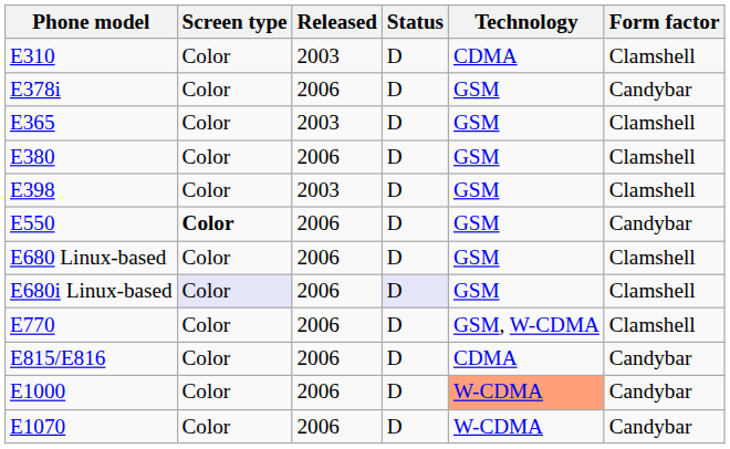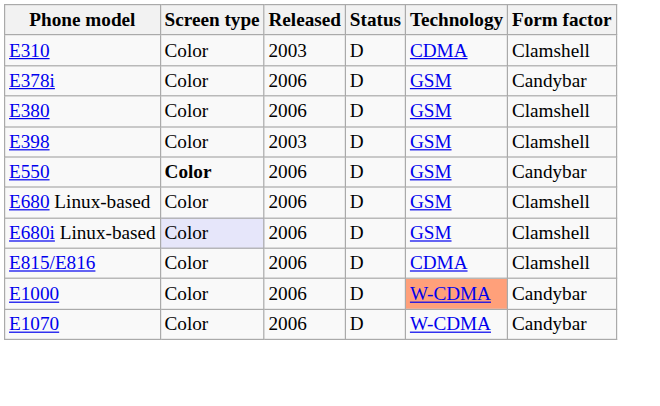- row: E365 | Color | 2003 | D | GSM | Clamshell
E680i Linux-based | Status: lavender background -> no background
- row: E770 | Color | 2006 | D | GSM, W-CDMA | Clamshell
E815/E816 | Form factor: Candybar -> Clamshell
